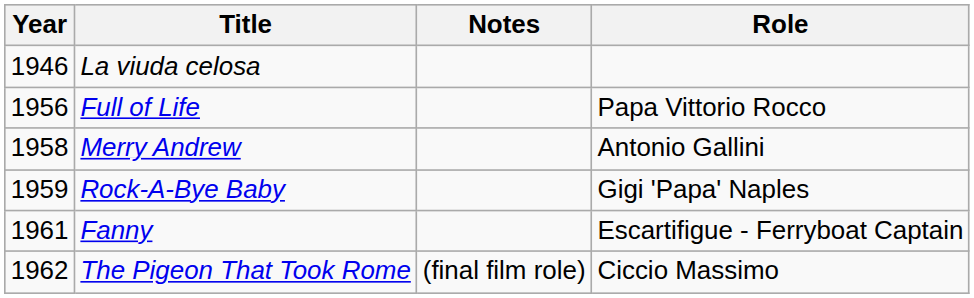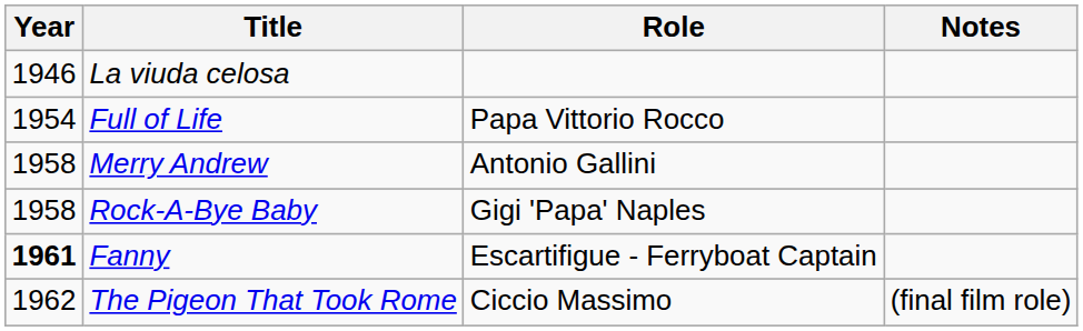columns swapped: Role <-> Notes
Full of Life | Year: 1956 -> 1954
Rock-A-Bye Baby | Year: 1959 -> 1958
Fanny | Year: normal -> bold
